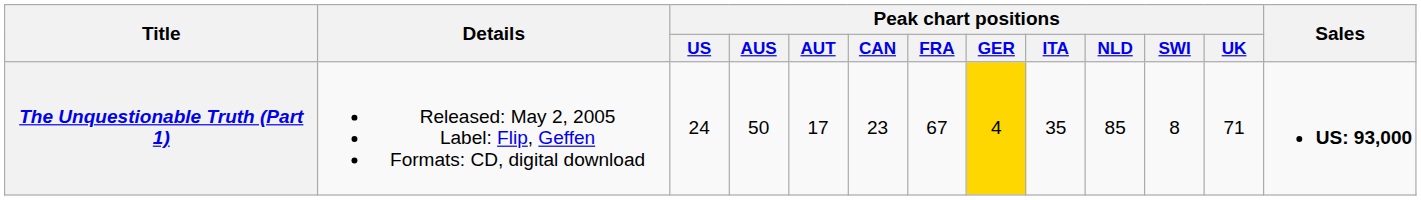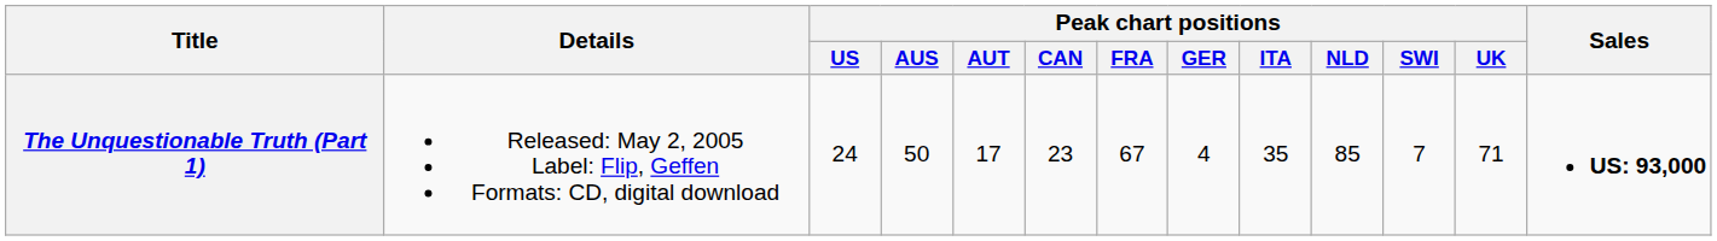The Unquestionable Truth (Part 1) | Peak chart positions / GER: gold background -> no background
The Unquestionable Truth (Part 1) | Peak chart positions / SWI: 8 -> 7
